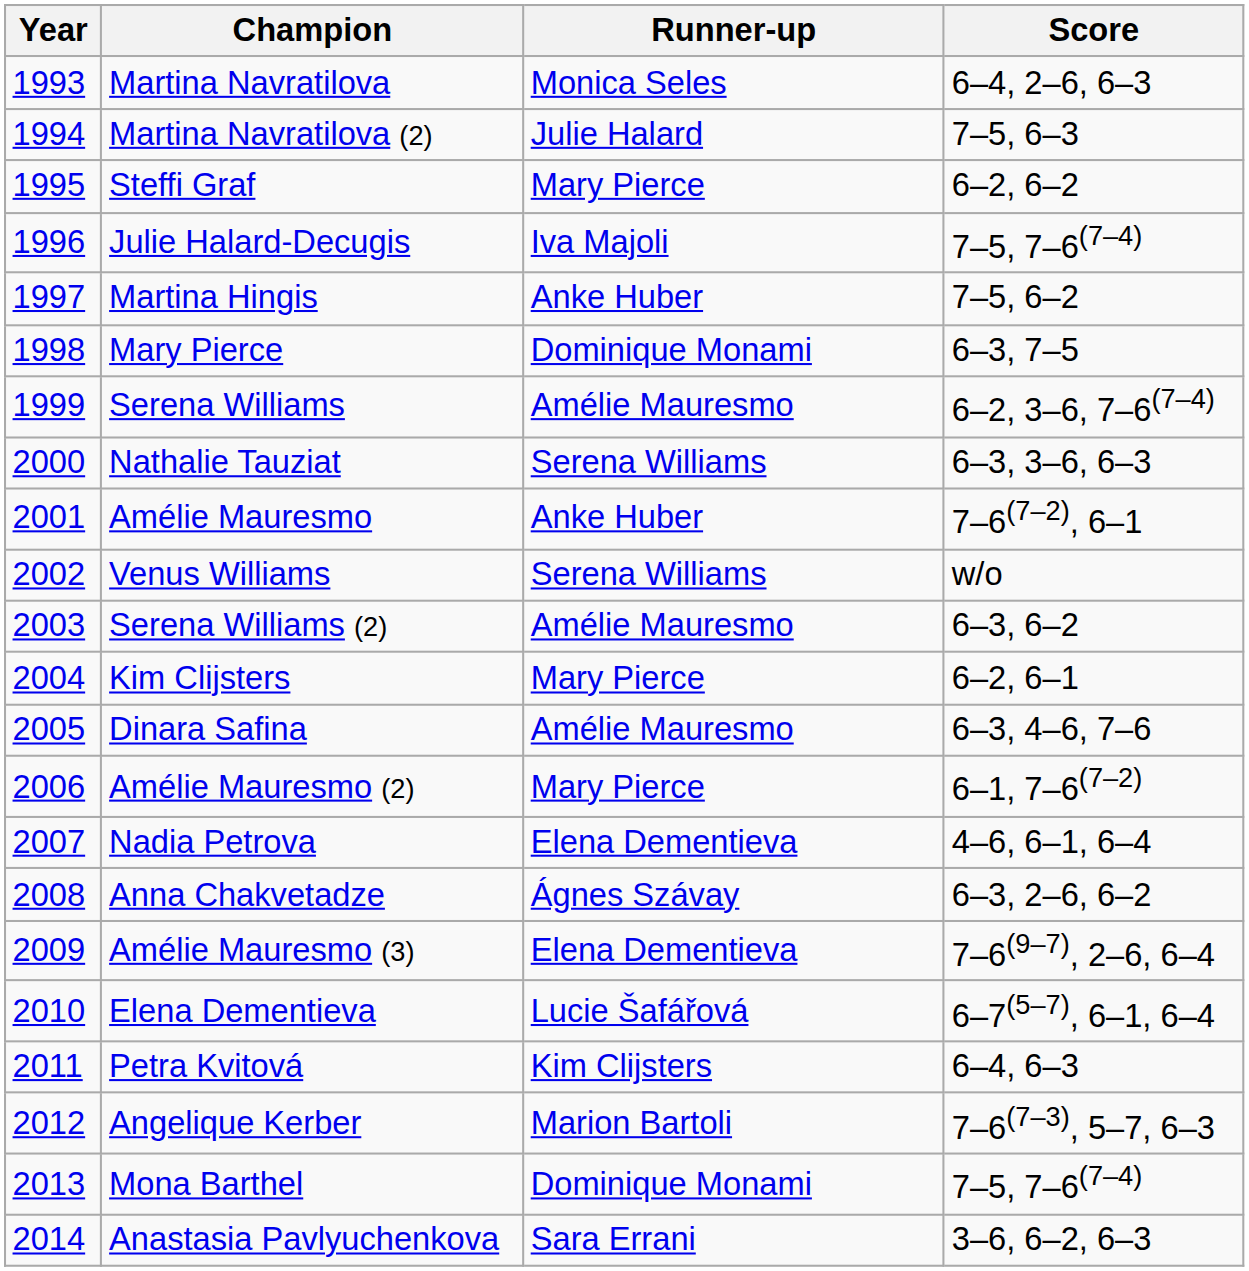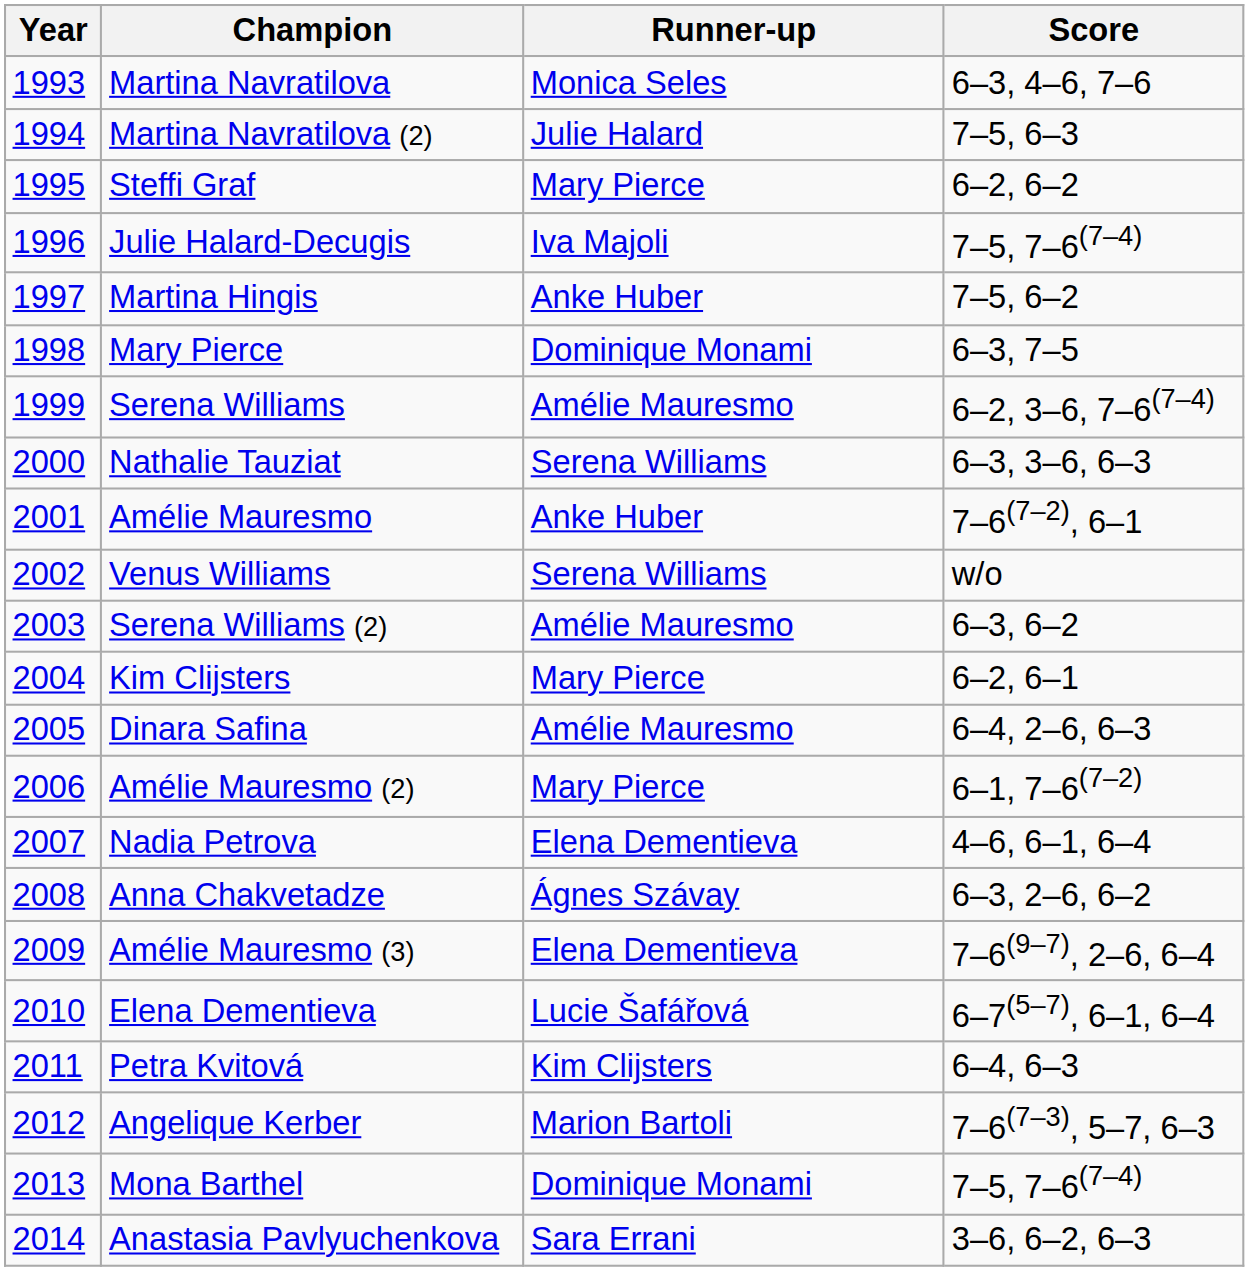Martina Navratilova | Score: 6–4, 2–6, 6–3 -> 6–3, 4–6, 7–6
Dinara Safina | Score: 6–3, 4–6, 7–6 -> 6–4, 2–6, 6–3
